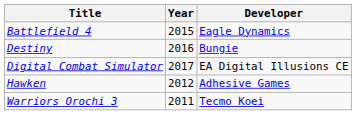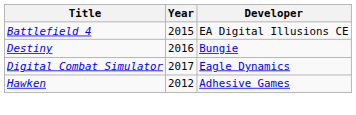Battlefield 4 | Developer: Eagle Dynamics -> EA Digital Illusions CE
Digital Combat Simulator | Developer: EA Digital Illusions CE -> Eagle Dynamics
- row: Warriors Orochi 3 | 2011 | Tecmo Koei
